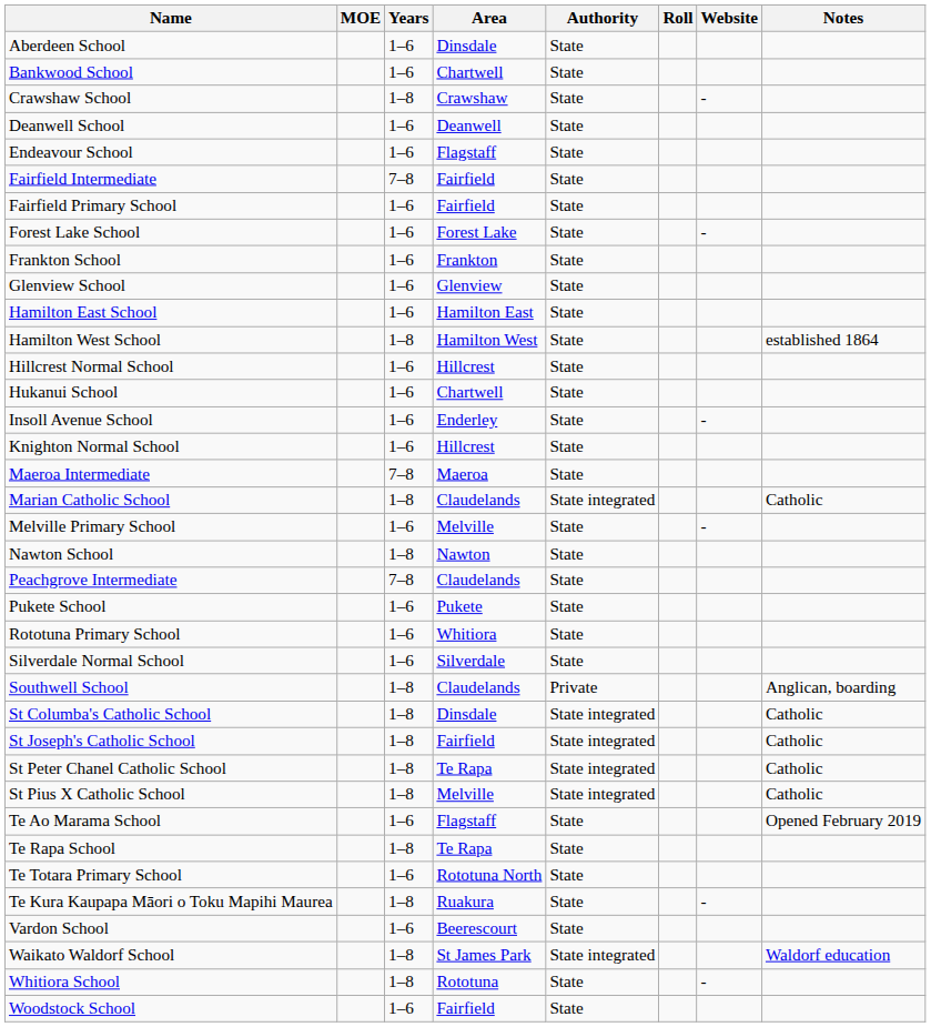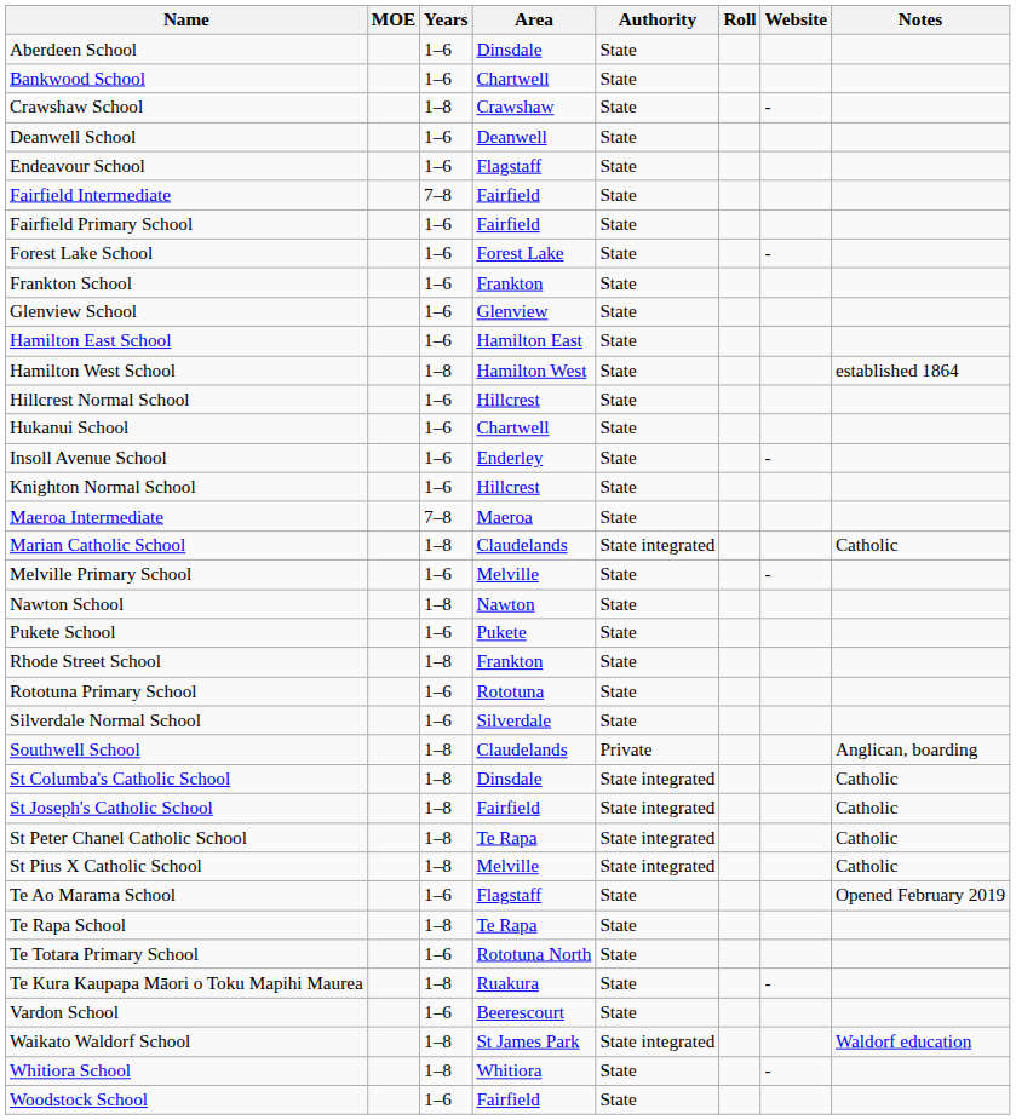- row: Peachgrove Intermediate | 7–8 | Claudelands | State
+ row: Rhode Street School | 1–8 | Frankton | State
Rototuna Primary School | Area: Whitiora -> Rototuna
Whitiora School | Area: Rototuna -> Whitiora
